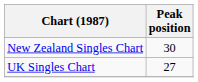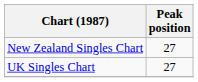New Zealand Singles Chart | Peak position: 30 -> 27
